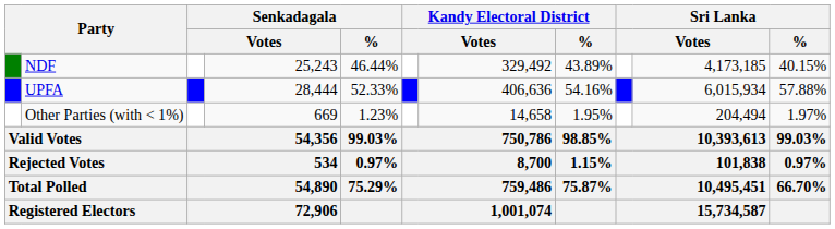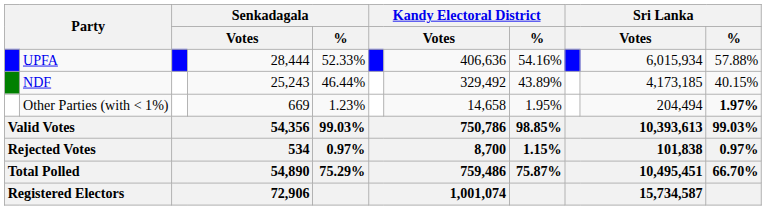rows swapped: UPFA <-> NDF
Other Parties (with < 1%) | Sri Lanka / %: normal -> bold
